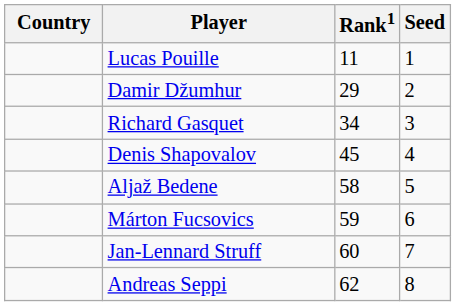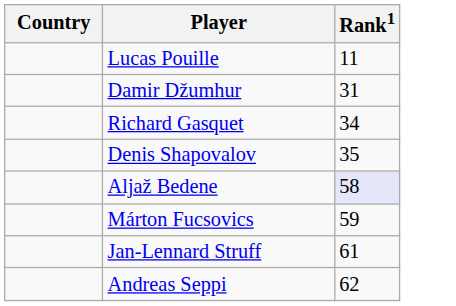- column: Seed | 1 | 2 | 3 | 4 | 5 | 6 | 7 | 8
Damir Džumhur | Rank1: 29 -> 31
Denis Shapovalov | Rank1: 45 -> 35
Aljaž Bedene | Rank1: no background -> lavender background
Jan-Lennard Struff | Rank1: 60 -> 61
